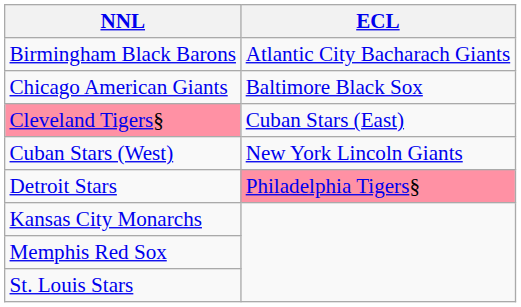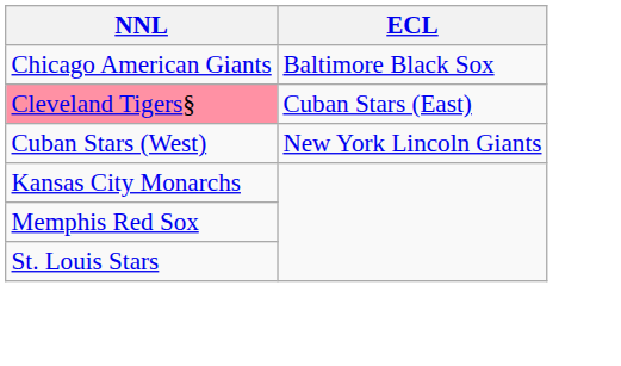- row: Birmingham Black Barons | Atlantic City Bacharach Giants
- row: Detroit Stars | Philadelphia Tigers§
